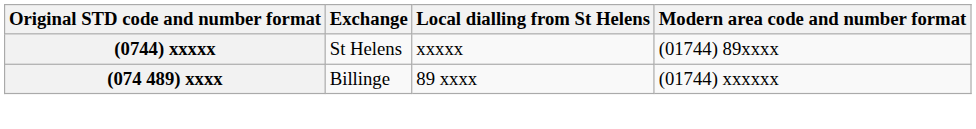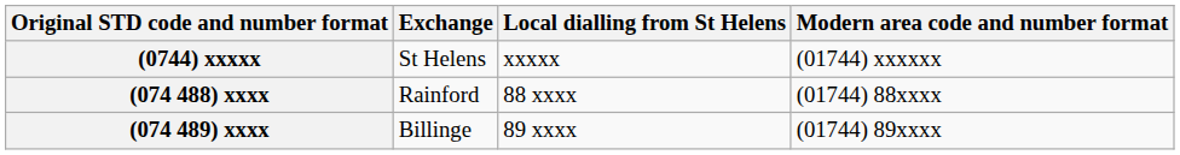(0744) xxxxx | Modern area code and number format: (01744) 89xxxx -> (01744) xxxxxx
+ row: (074 488) xxxx | Rainford | 88 xxxx | (01744) 88xxxx
(074 489) xxxx | Modern area code and number format: (01744) xxxxxx -> (01744) 89xxxx
